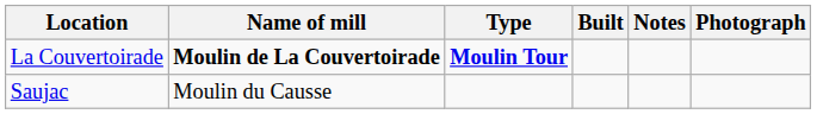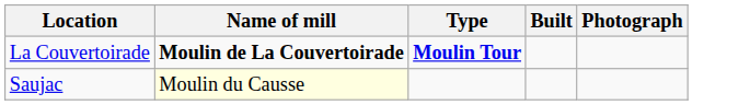- column: Notes
Saujac | Name of mill: no background -> lightyellow background
